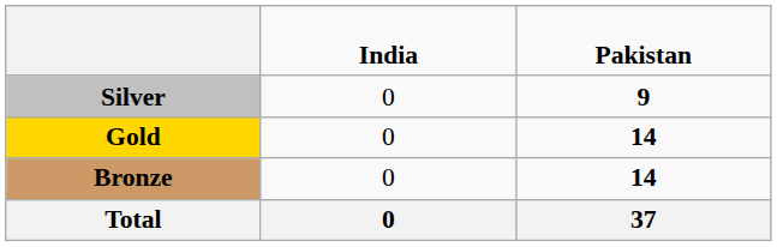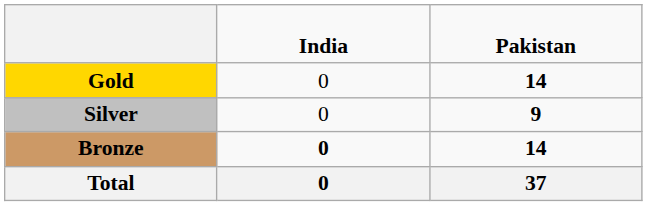rows swapped: Gold <-> Silver
Bronze | column 2: normal -> bold
